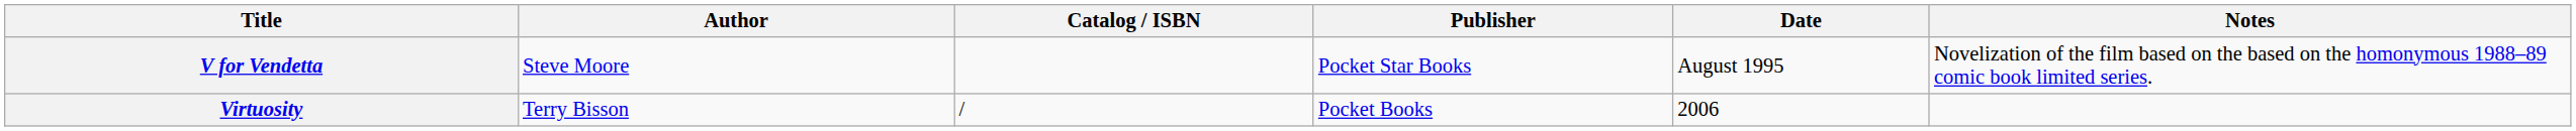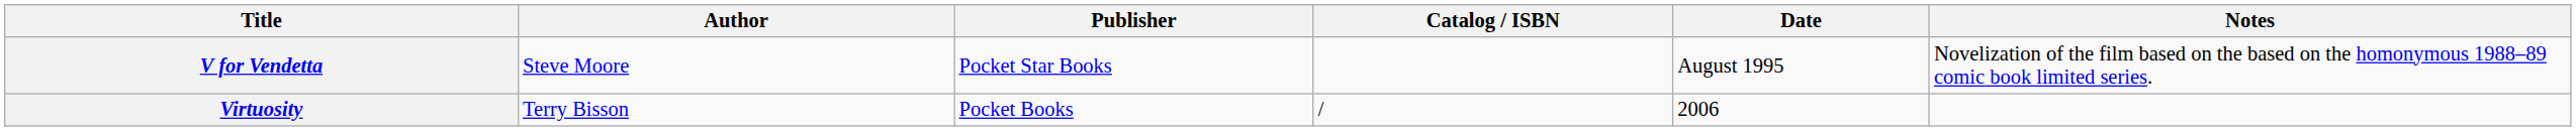columns swapped: Catalog / ISBN <-> Publisher
